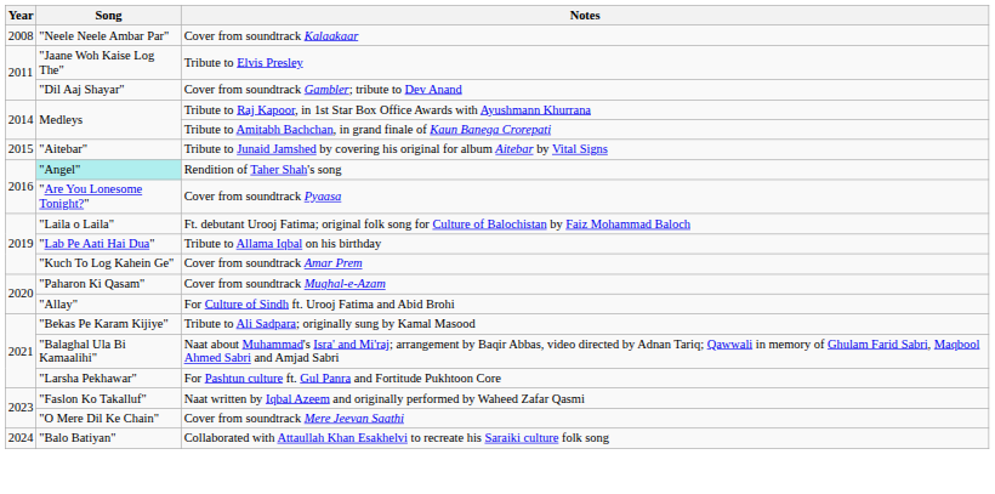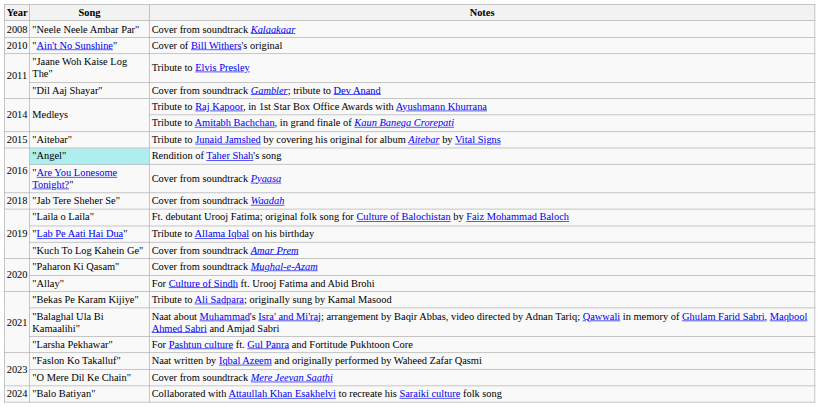+ row: 2010 | "Ain't No Sunshine" | Cover of Bill Withers's original
+ row: 2018 | "Jab Tere Sheher Se" | Cover from soundtrack Waadah
